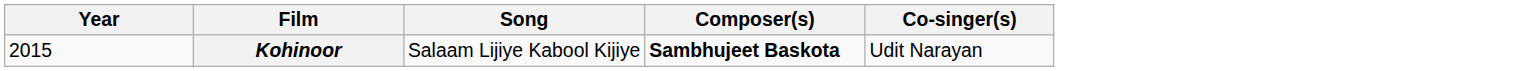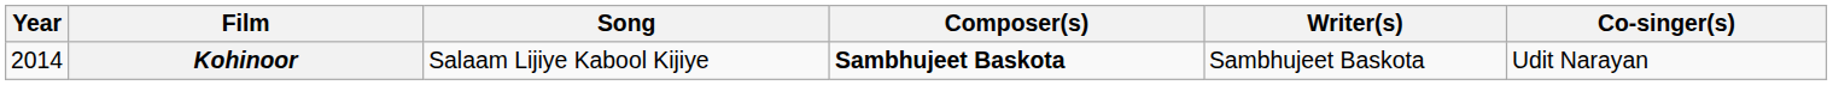+ column: Writer(s) | Sambhujeet Baskota
Kohinoor | Year: 2015 -> 2014
